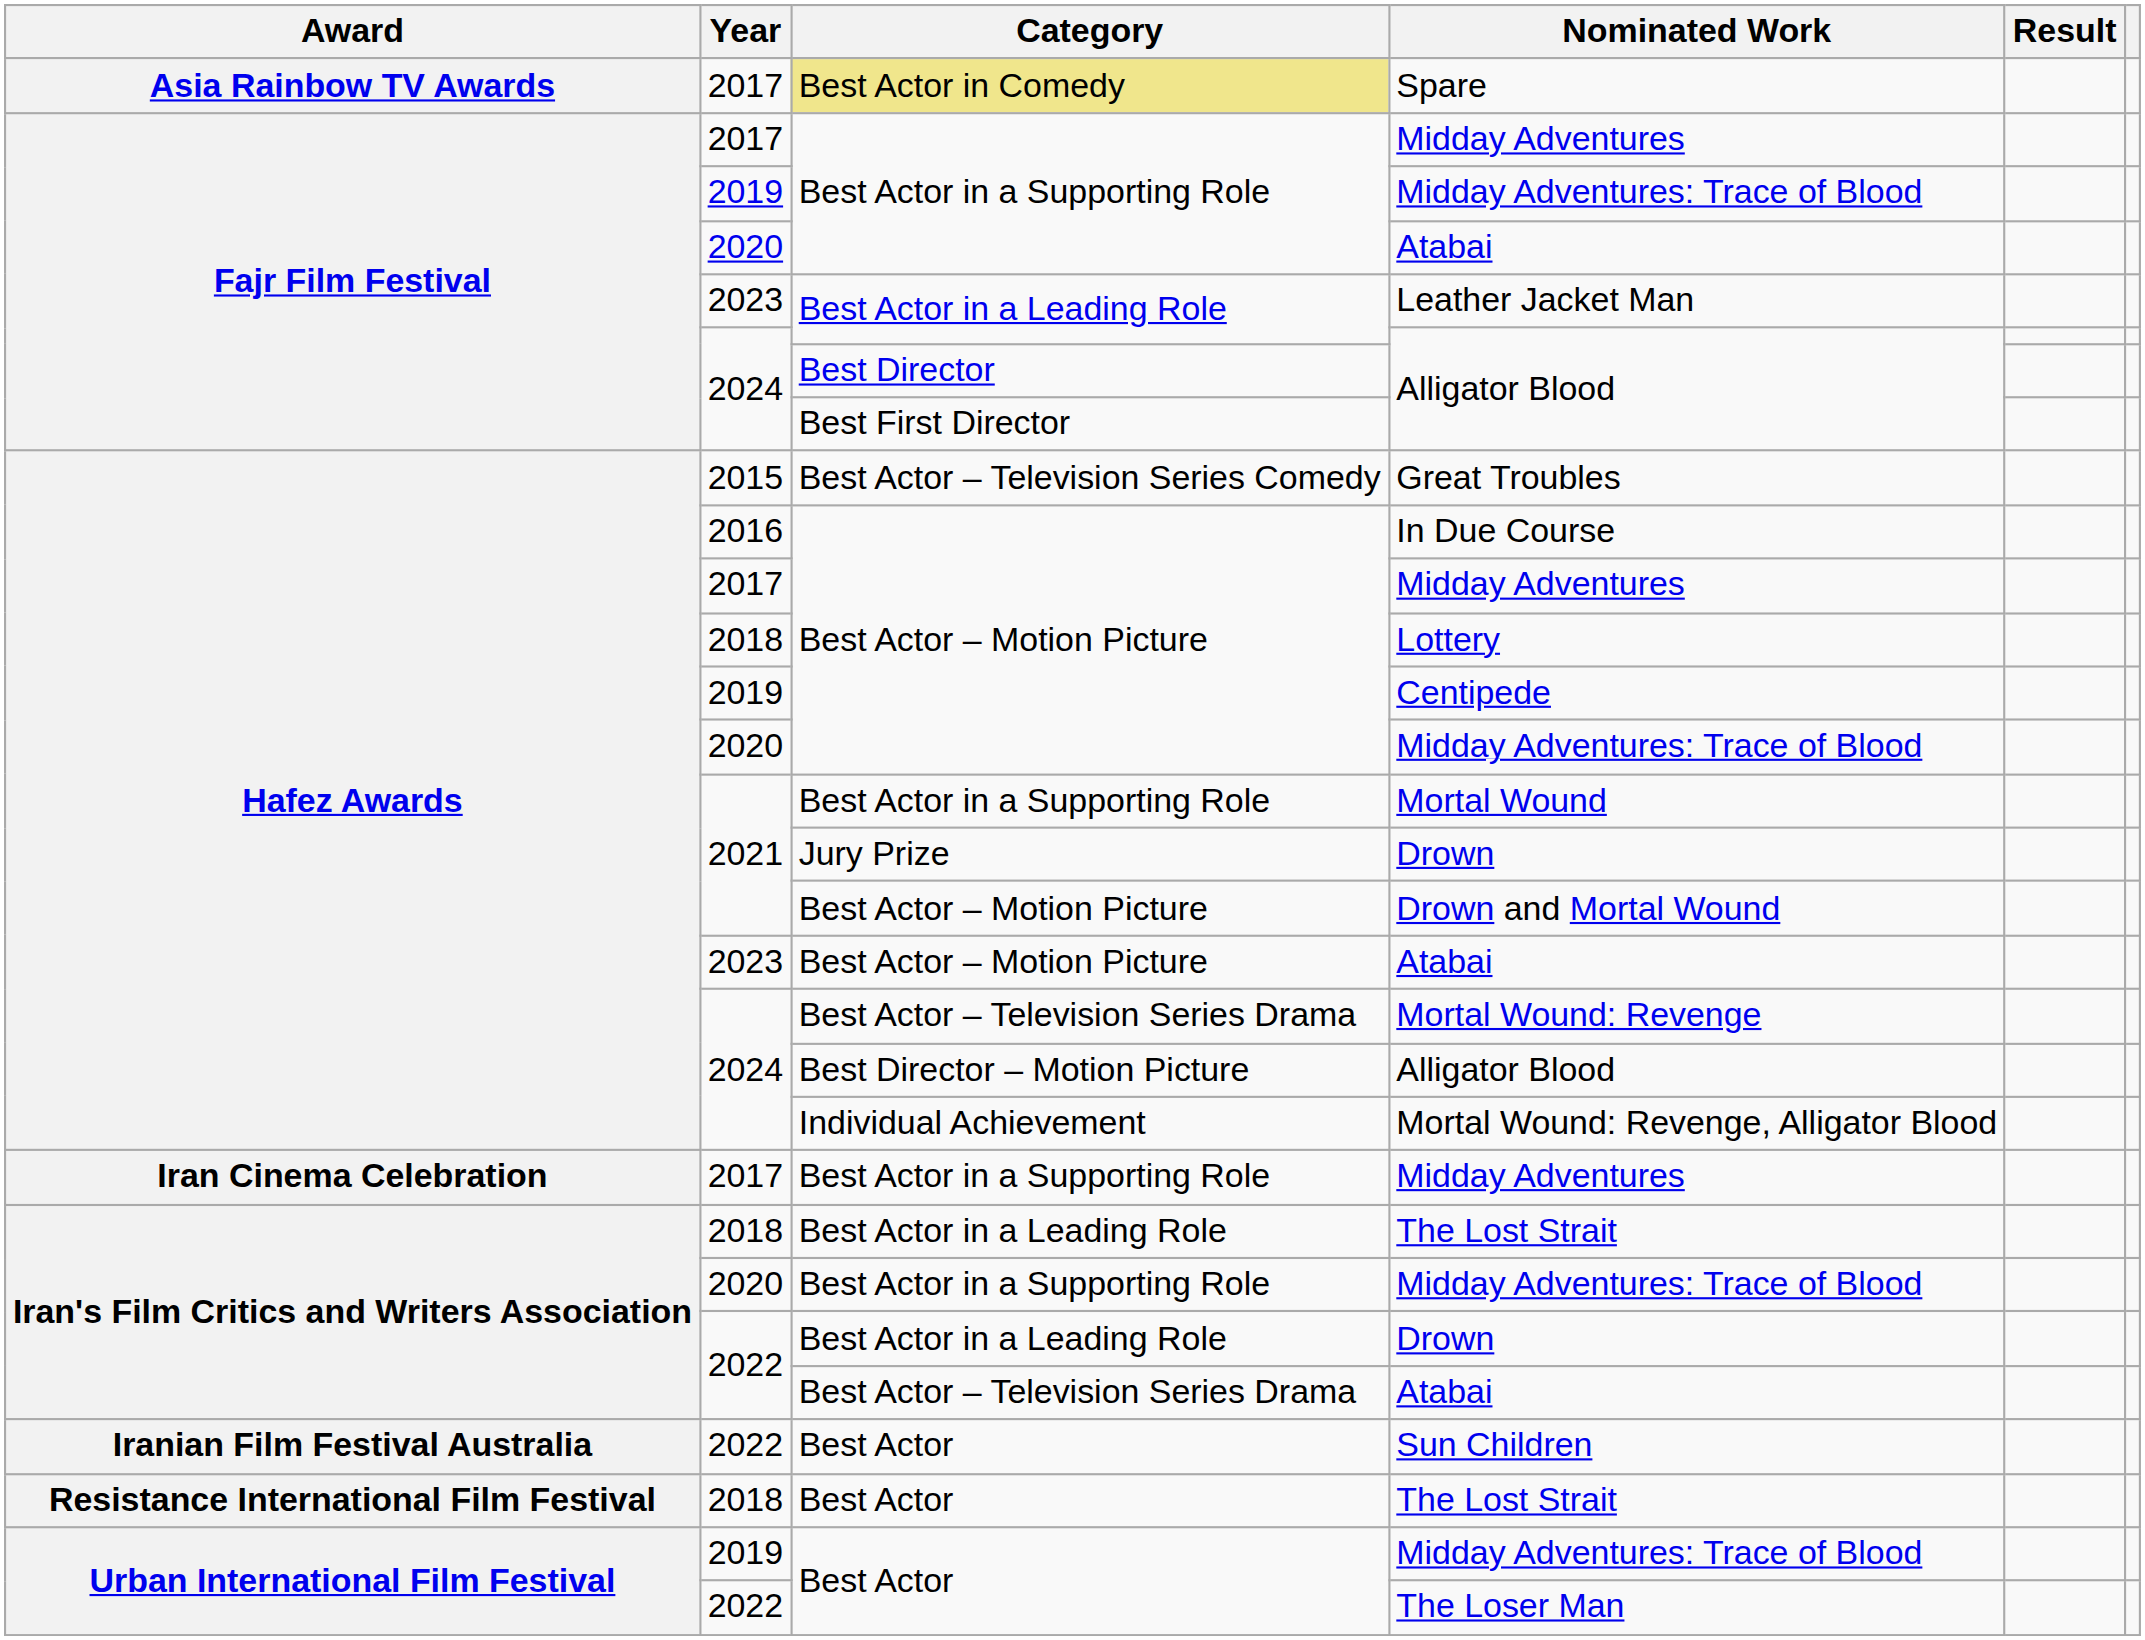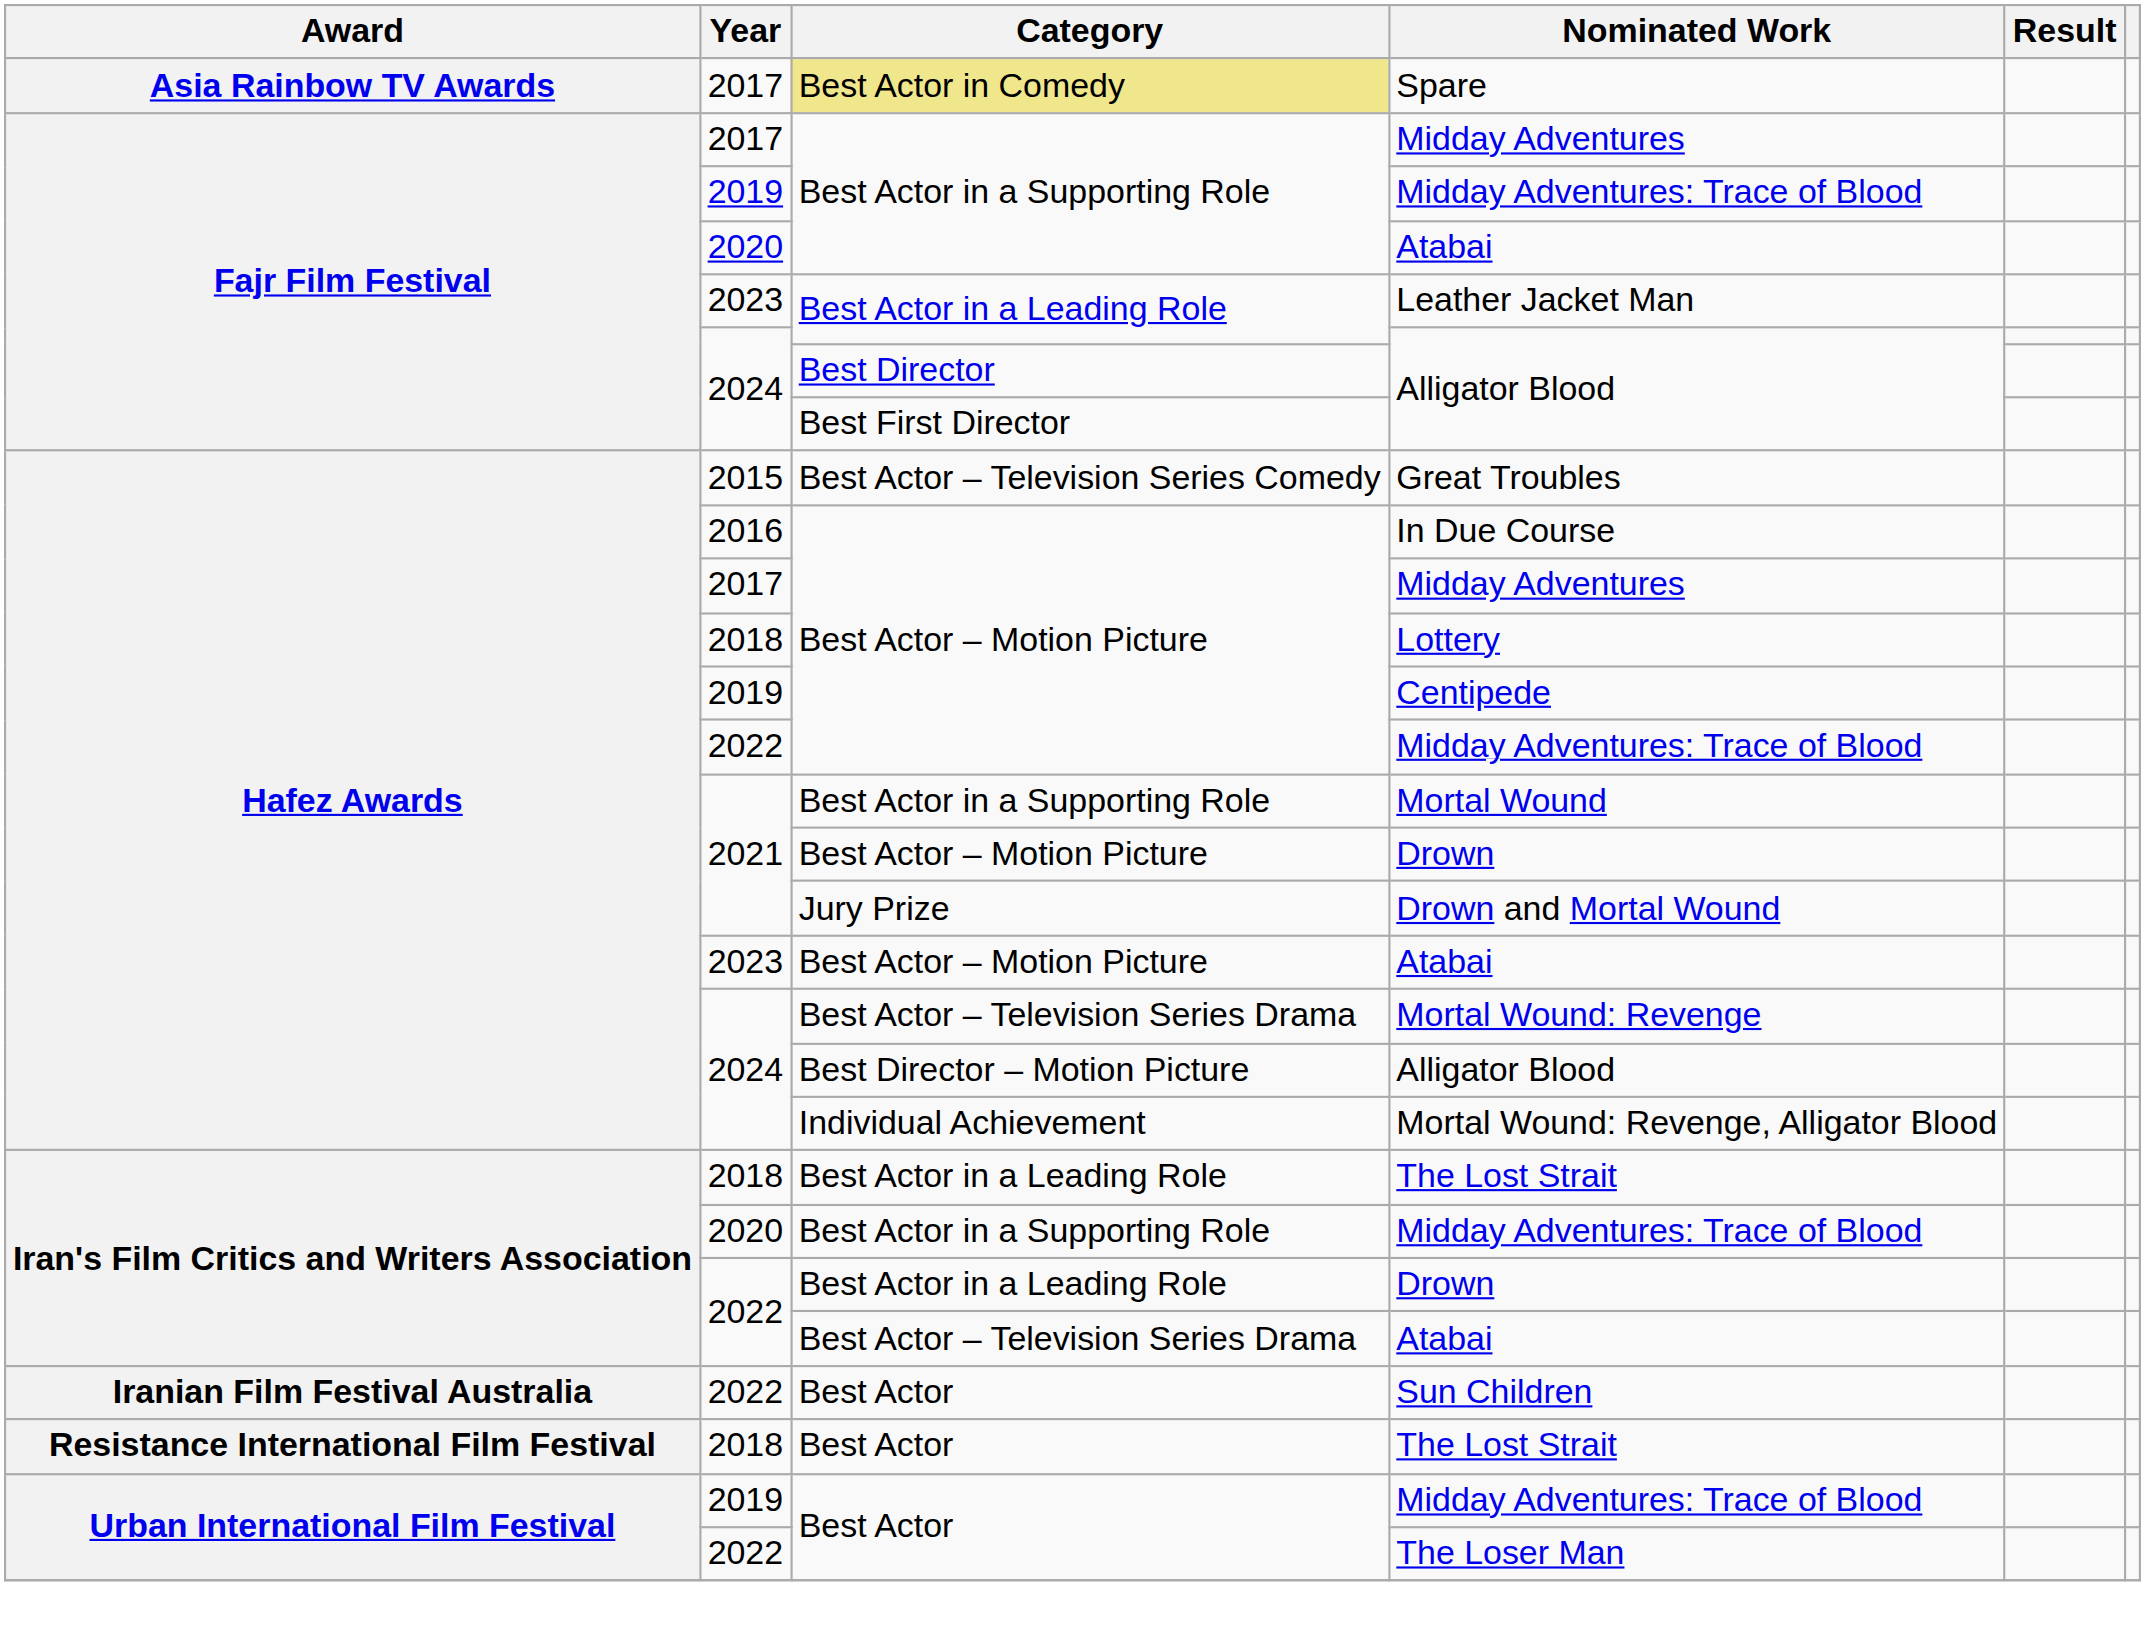Hafez Awards / Midday Adventures: Trace of Blood | Year: 2020 -> 2022
Hafez Awards / Drown | Category: Jury Prize -> Best Actor – Motion Picture
Drown and Mortal Wound | Category: Best Actor – Motion Picture -> Jury Prize
- row: Iran Cinema Celebration | 2017 | Best Actor in a Supporting Role | Midday Adventures
